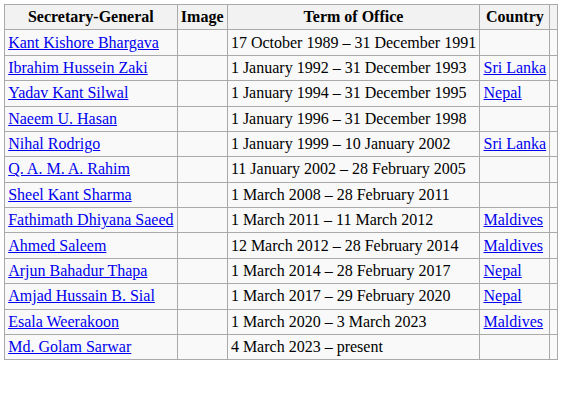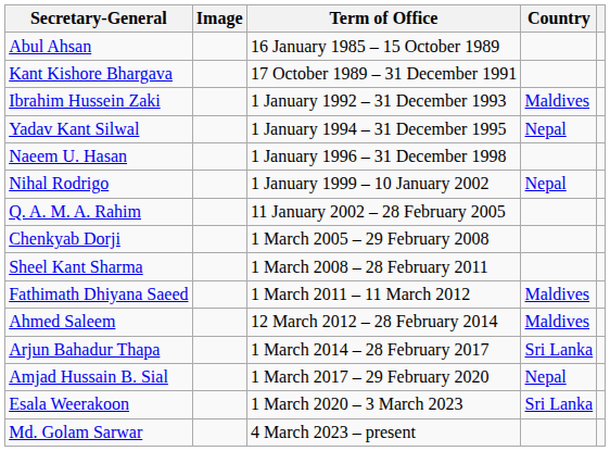+ row: Abul Ahsan | 16 January 1985 – 15 October 1989
Ibrahim Hussein Zaki | Country: Sri Lanka -> Maldives
Nihal Rodrigo | Country: Sri Lanka -> Nepal
+ row: Chenkyab Dorji | 1 March 2005 – 29 February 2008
Arjun Bahadur Thapa | Country: Nepal -> Sri Lanka
Esala Weerakoon | Country: Maldives -> Sri Lanka
